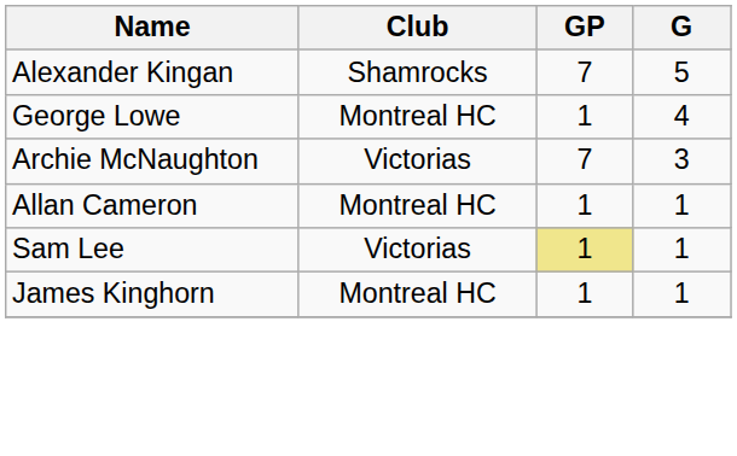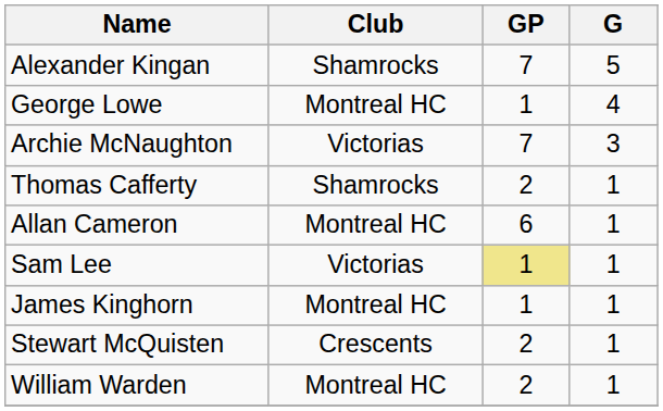+ row: Thomas Cafferty | Shamrocks | 2 | 1
Allan Cameron | GP: 1 -> 6
+ row: Stewart McQuisten | Crescents | 2 | 1
+ row: William Warden | Montreal HC | 2 | 1
